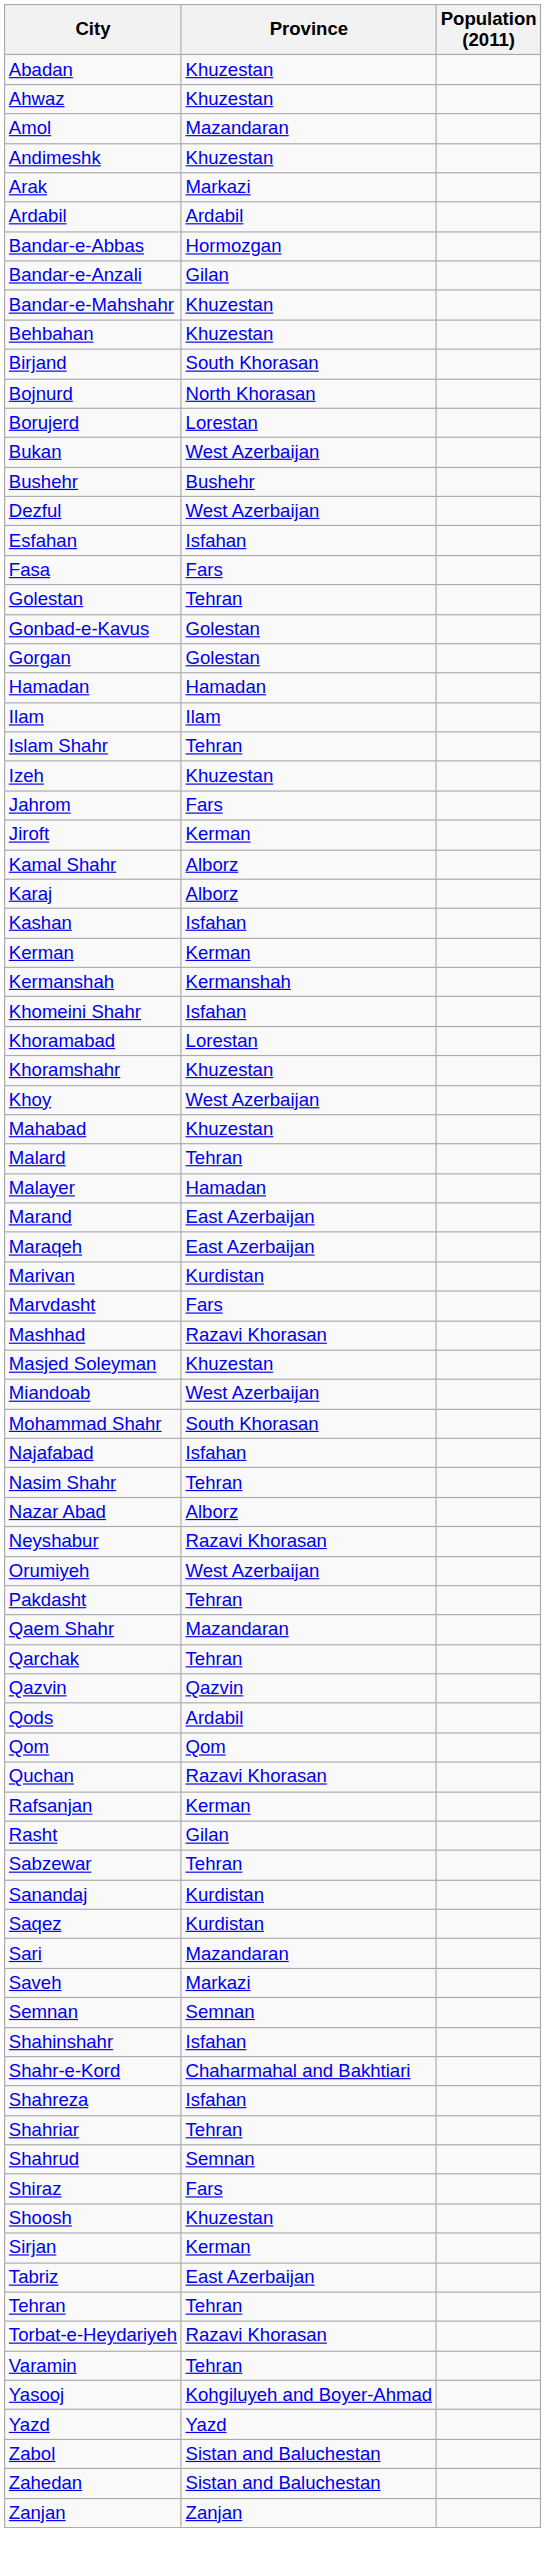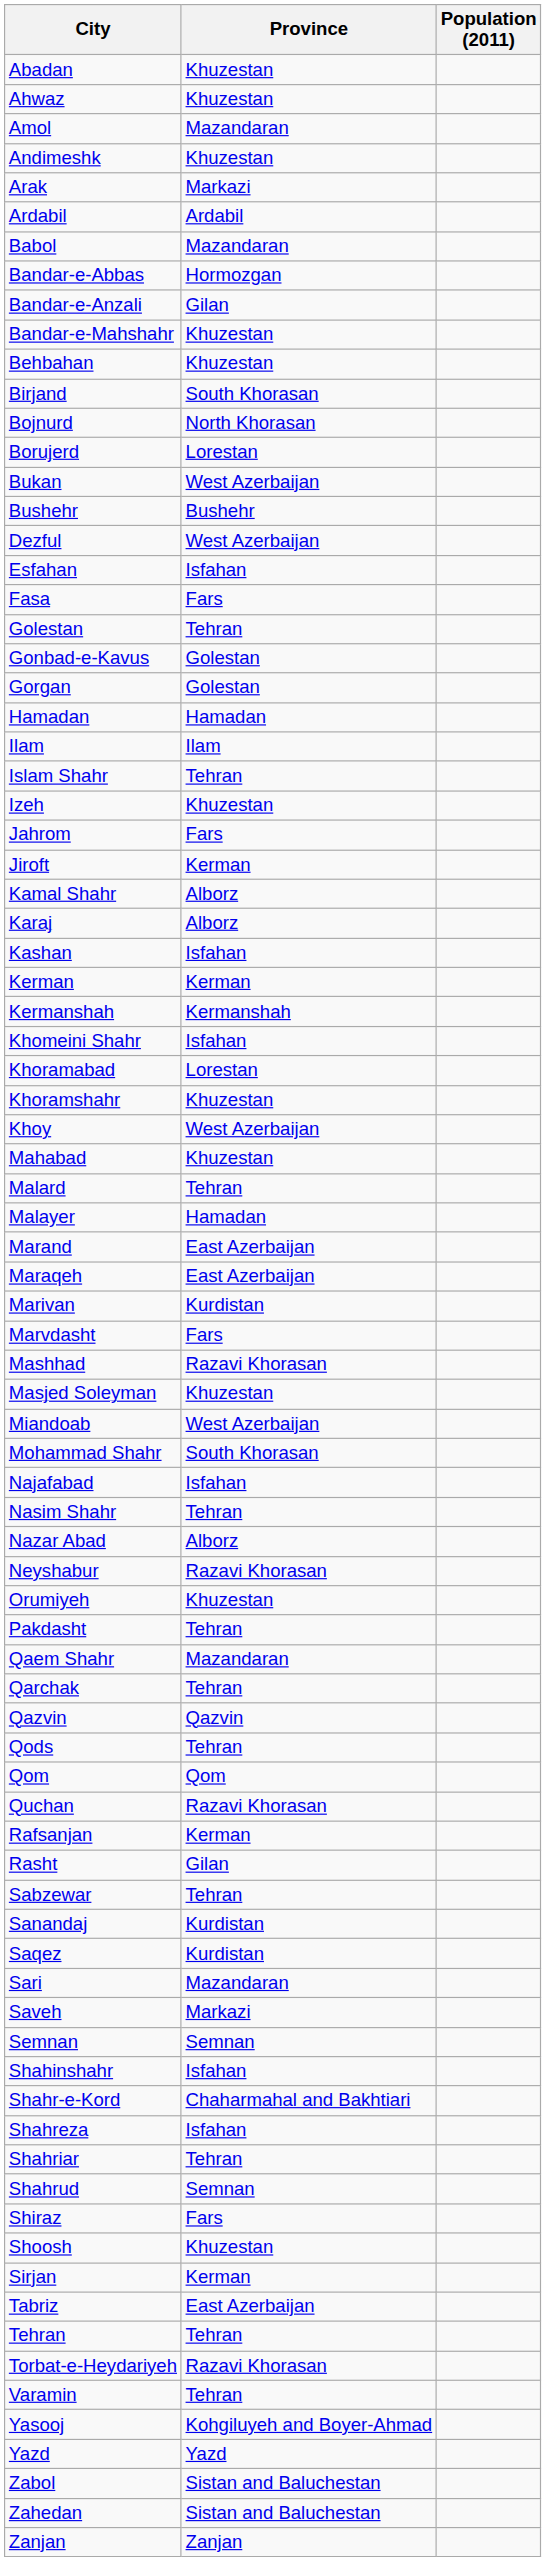+ row: Babol | Mazandaran
Orumiyeh | Province: West Azerbaijan -> Khuzestan
Qods | Province: Ardabil -> Tehran
